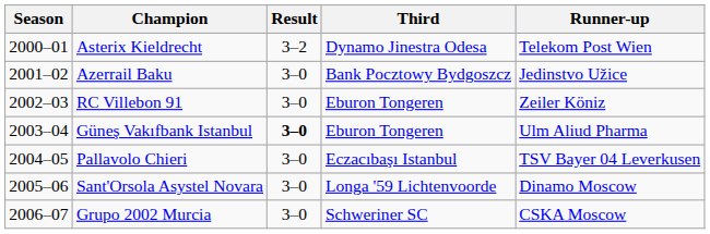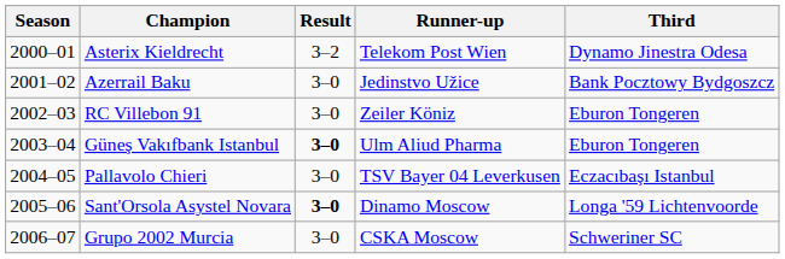columns swapped: Runner-up <-> Third
Sant'Orsola Asystel Novara | Result: normal -> bold
